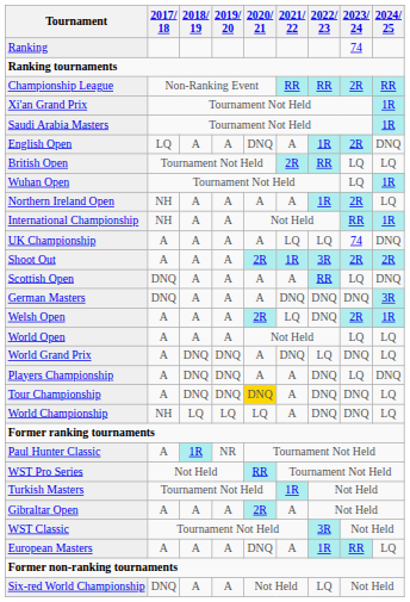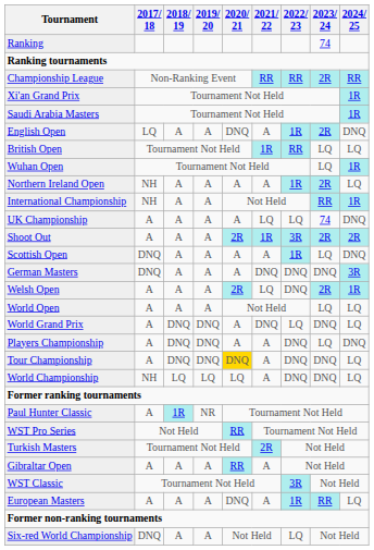British Open | 2021/ 22: 2R -> 1R
Scottish Open | 2022/ 23: RR -> 1R
Turkish Masters | 2021/ 22: 1R -> 2R
Gibraltar Open | 2020/ 21: 2R -> RR
